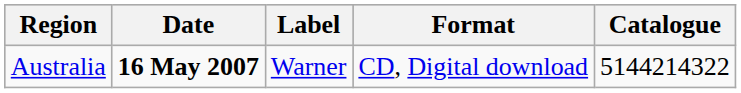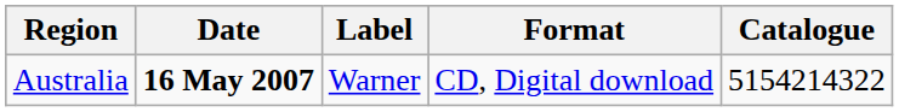Australia | Catalogue: 5144214322 -> 5154214322
